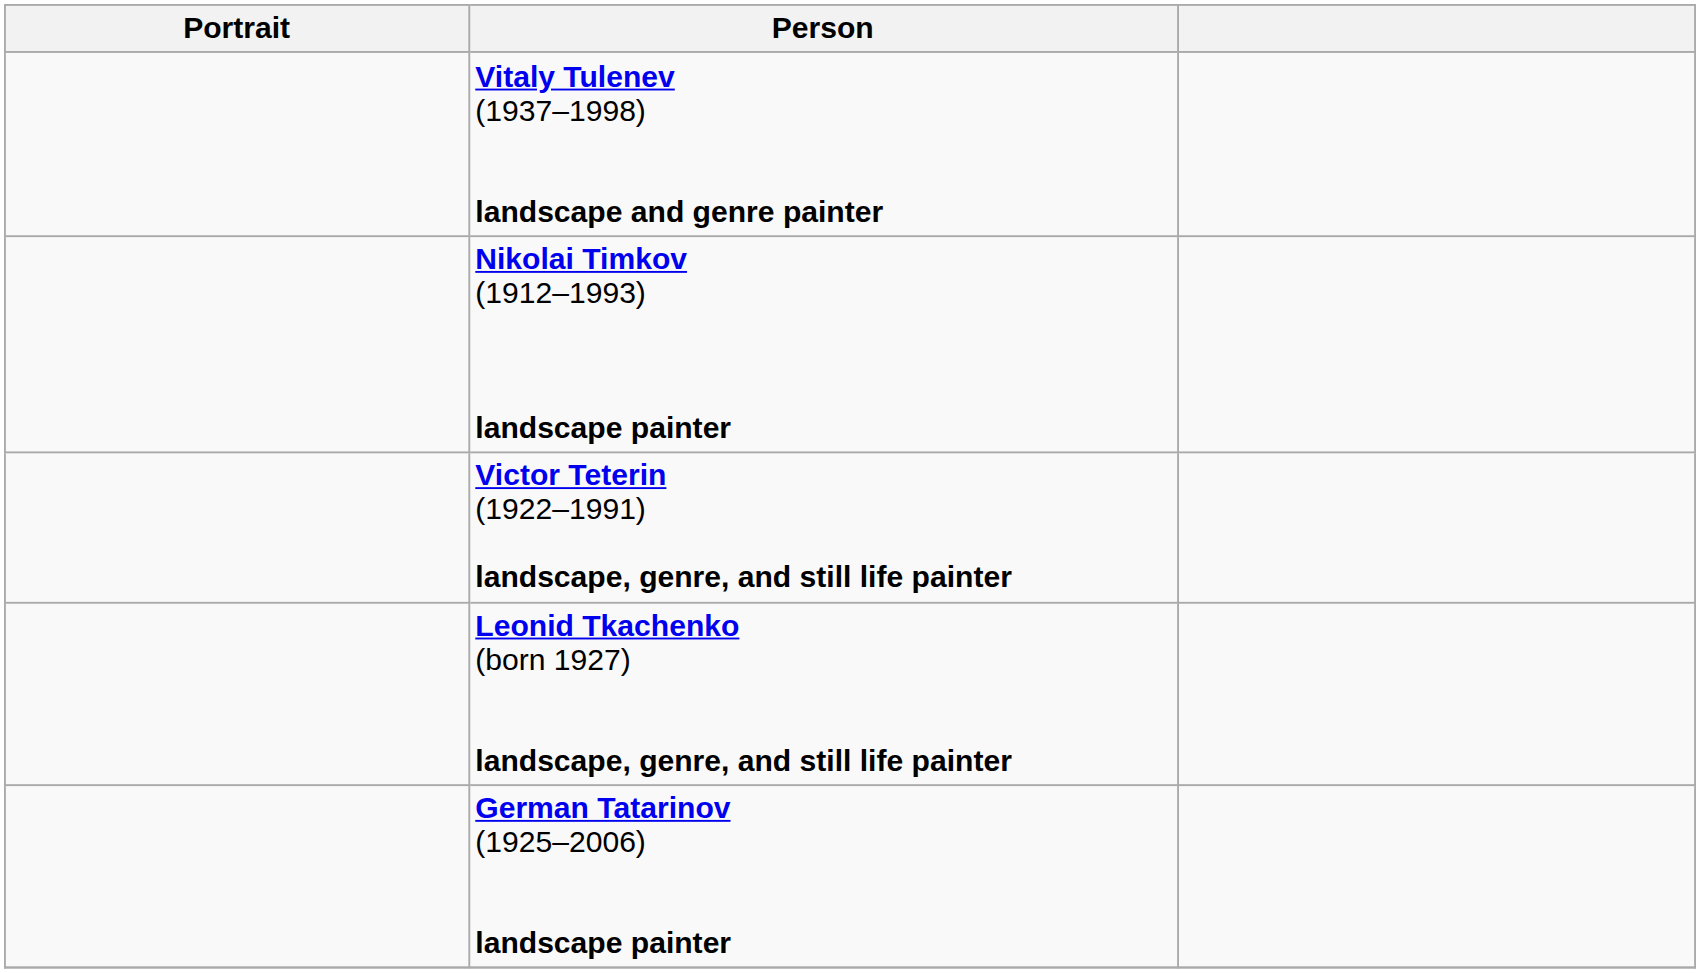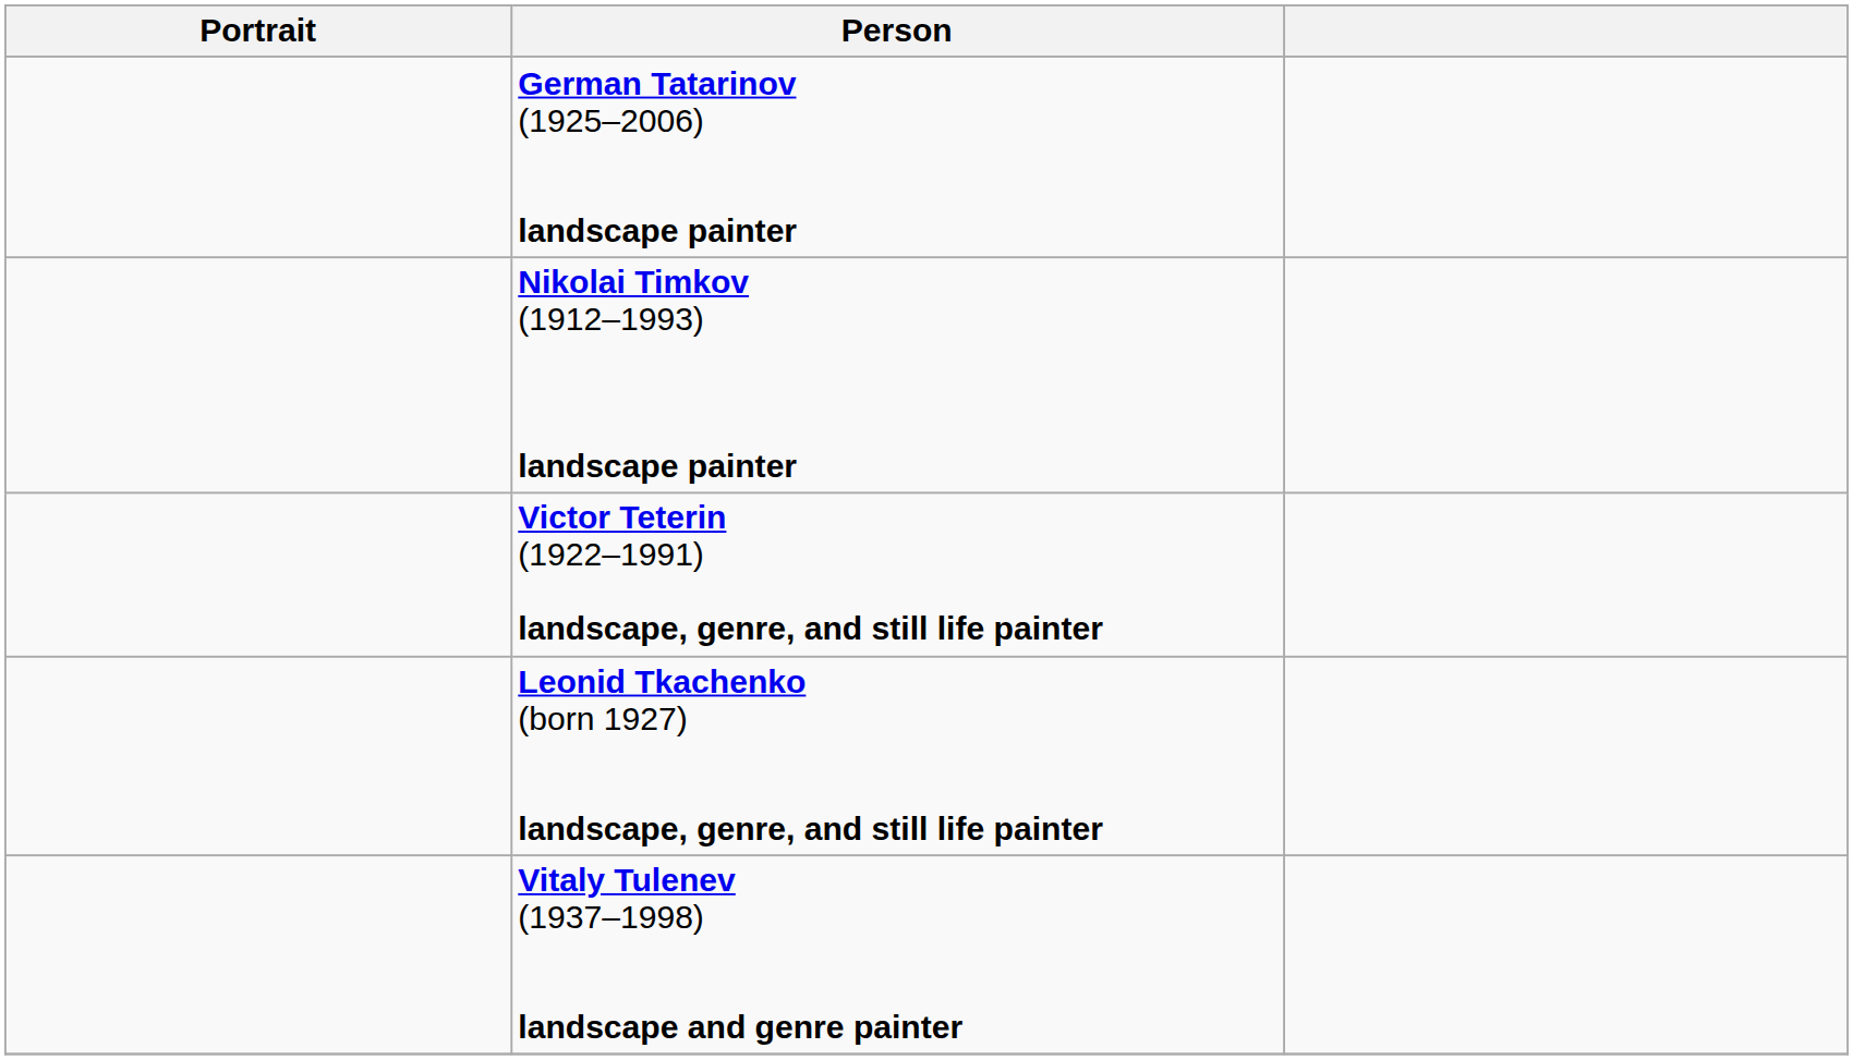rows swapped: German Tatarinov (1925–2006) landscape painter <-> Vitaly Tulenev (1937–1998) landscape and genre painter
